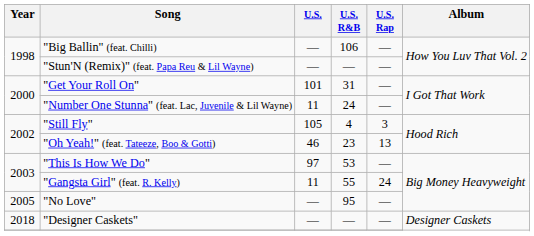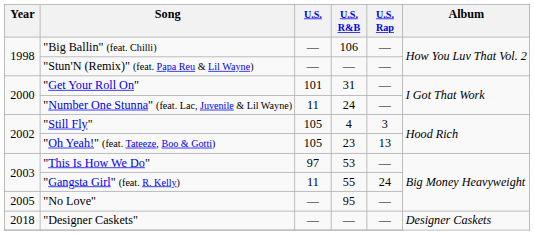"Oh Yeah!" (feat. Tateeze, Boo & Gotti) | U.S.: 46 -> 105
